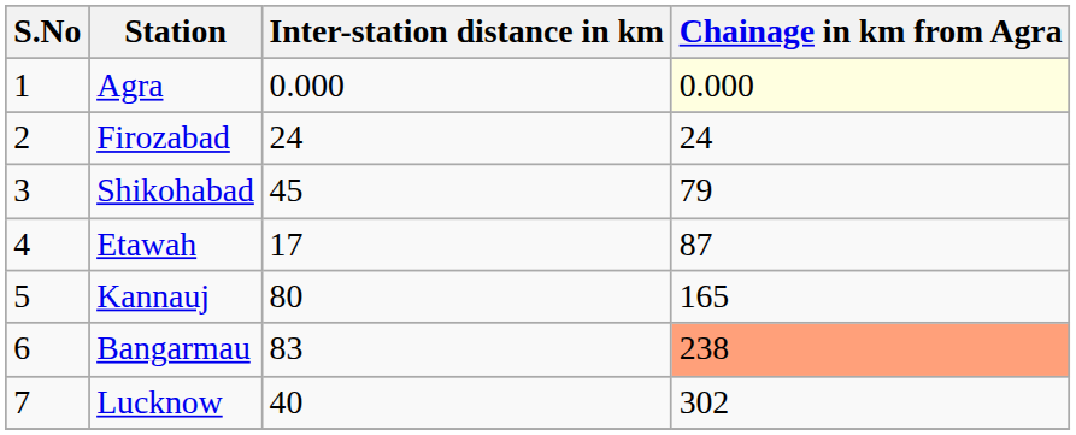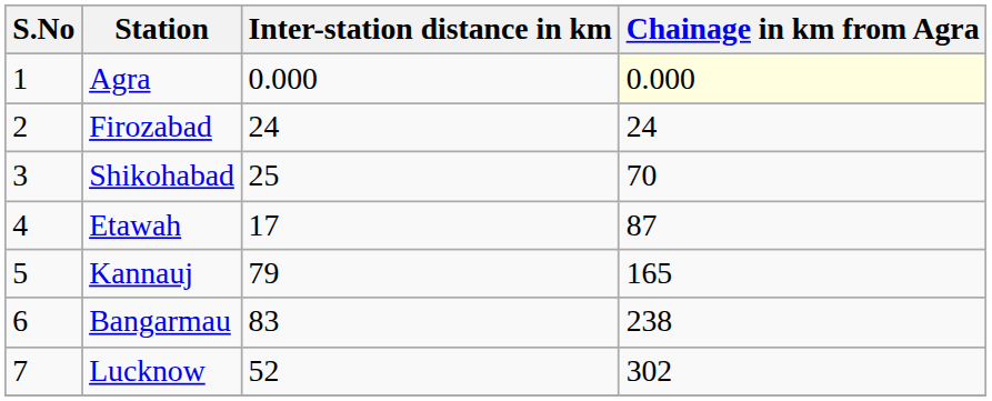Shikohabad | Inter-station distance in km: 45 -> 25
Shikohabad | Chainage in km from Agra: 79 -> 70
Kannauj | Inter-station distance in km: 80 -> 79
Bangarmau | Chainage in km from Agra: lightsalmon background -> no background
Lucknow | Inter-station distance in km: 40 -> 52
